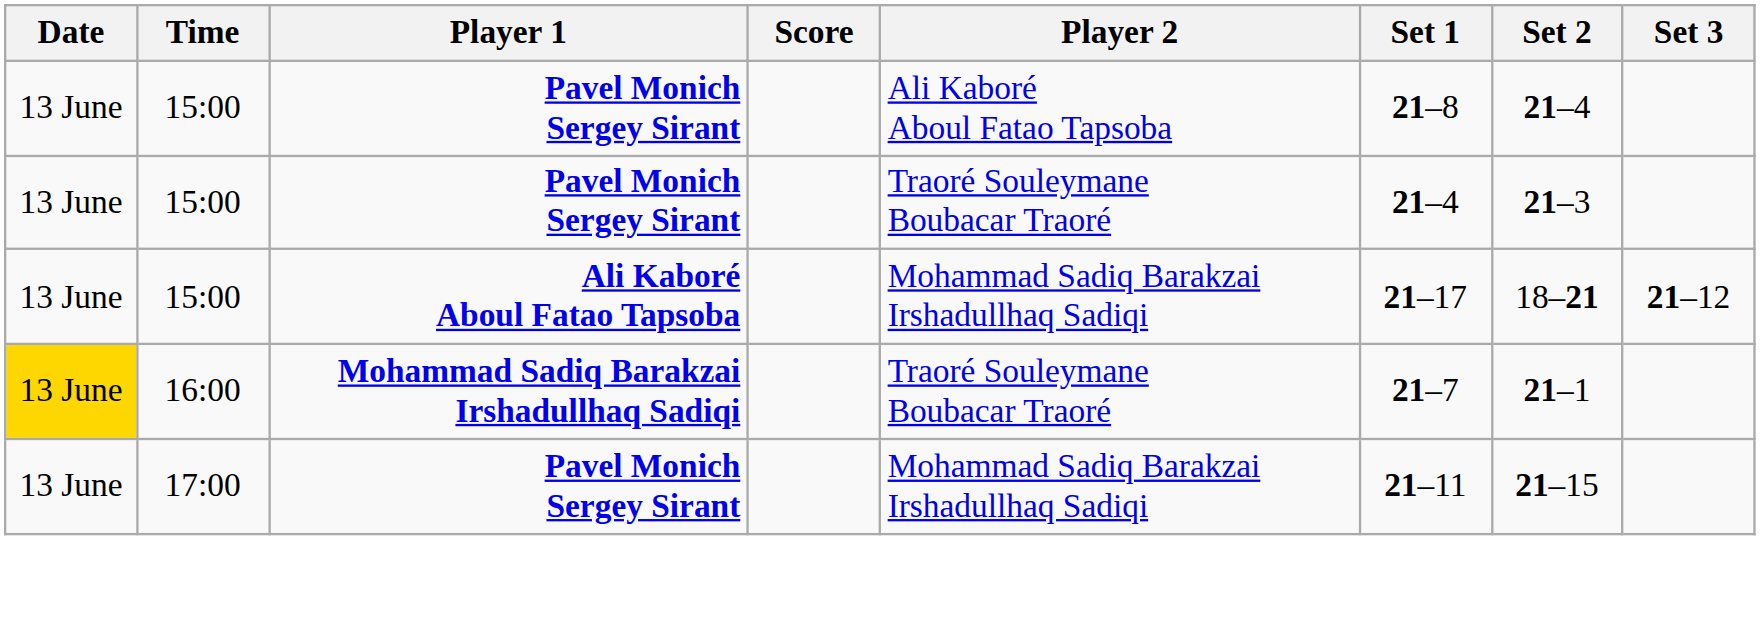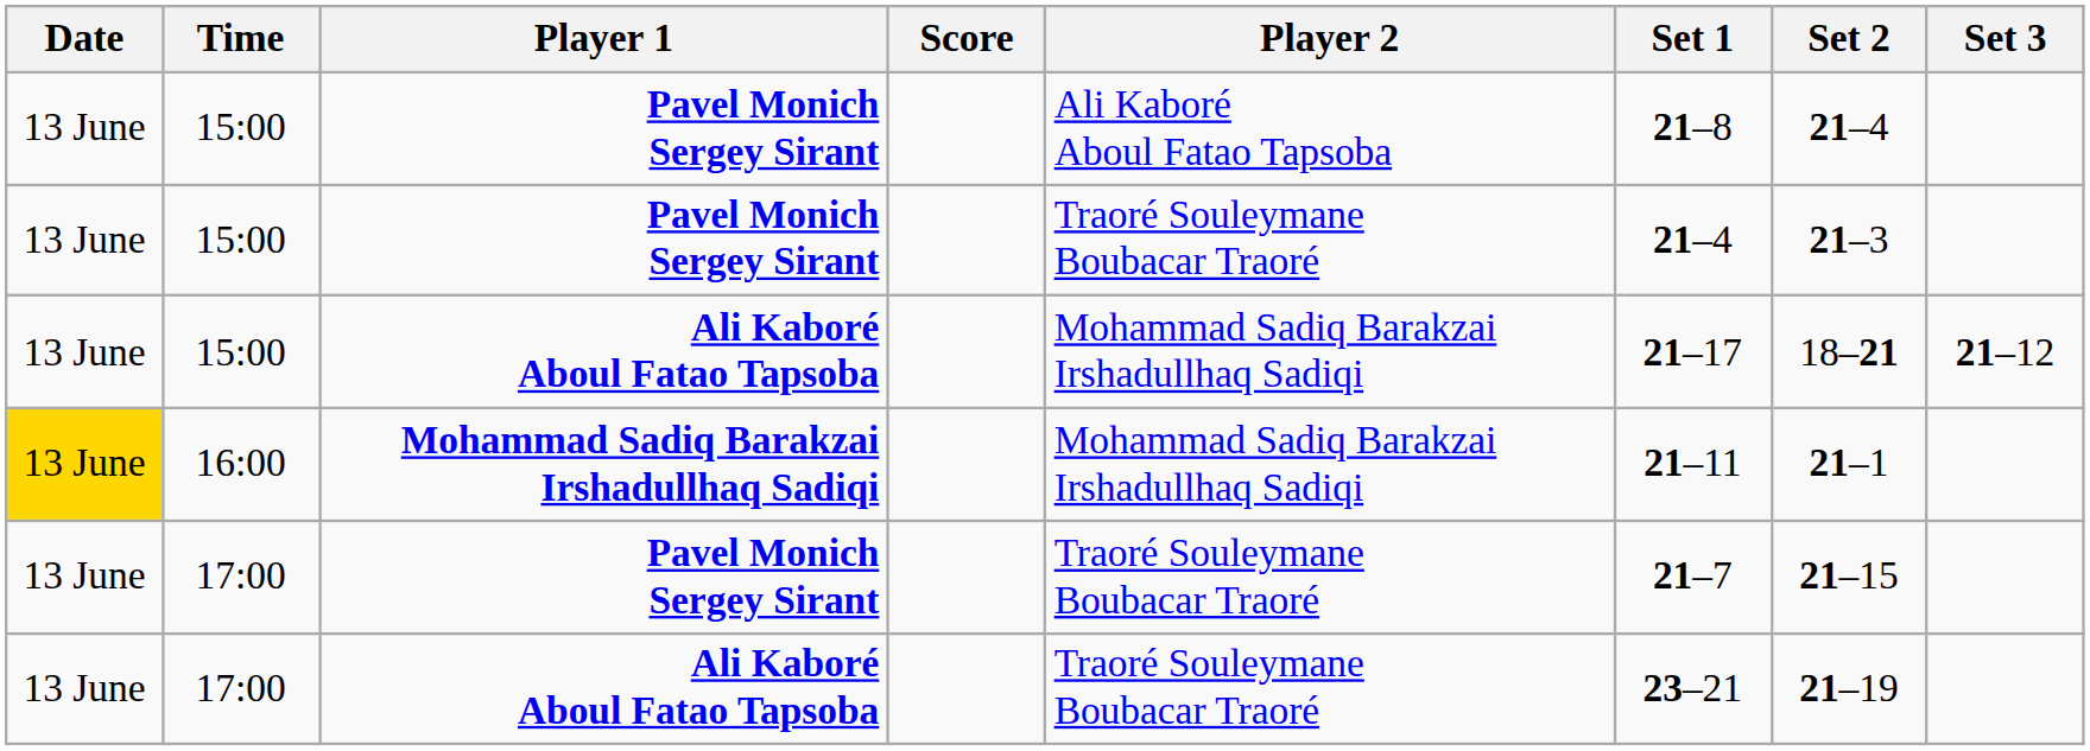16:00 | Player 2: Traoré Souleymane Boubacar Traoré -> Mohammad Sadiq Barakzai Irshadullhaq Sadiqi
16:00 | Set 1: 21–7 -> 21–11
17:00 / Pavel Monich Sergey Sirant | Player 2: Mohammad Sadiq Barakzai Irshadullhaq Sadiqi -> Traoré Souleymane Boubacar Traoré
17:00 / Pavel Monich Sergey Sirant | Set 1: 21–11 -> 21–7
+ row: 13 June | 17:00 | Ali Kaboré Aboul Fatao Tapsoba | Traoré Souleymane Boubacar Traoré | 23–21 | 21–19
